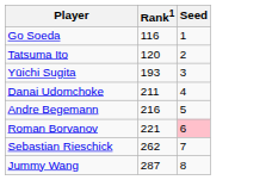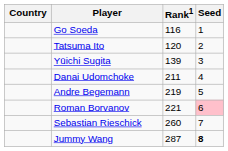+ column: Country
Yūichi Sugita | Rank1: 193 -> 139
Andre Begemann | Rank1: 216 -> 219
Sebastian Rieschick | Rank1: 262 -> 260
Jummy Wang | Seed: normal -> bold
